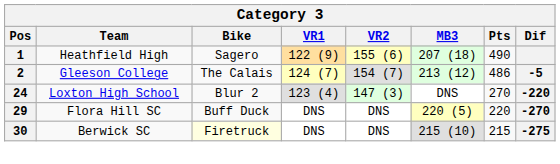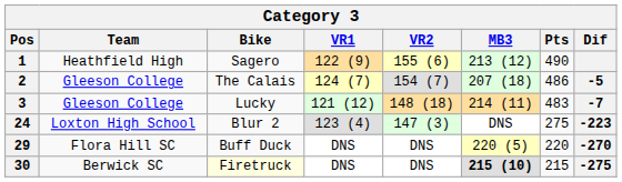1 | MB3: 207 (18) -> 213 (12)
2 | MB3: 213 (12) -> 207 (18)
+ row: 3 | Gleeson College | Lucky | 121 (12) | 148 (18) | 214 (11) | 483 | -7
24 | Pts: 270 -> 275
24 | Dif: -220 -> -223
30 | MB3: normal -> bold
